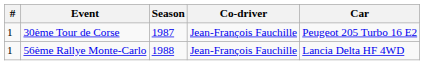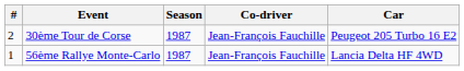30ème Tour de Corse | #: 1 -> 2
56ème Rallye Monte-Carlo | Season: 1988 -> 1987
